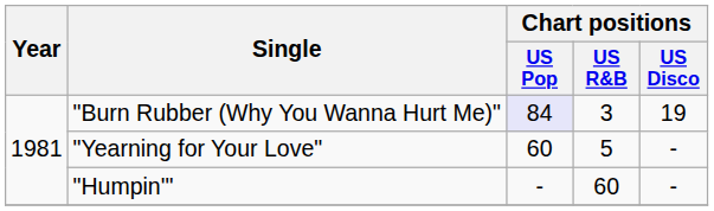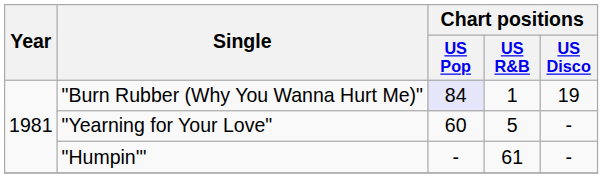"Burn Rubber (Why You Wanna Hurt Me)" | Chart positions / US R&B: 3 -> 1
"Humpin'" | Chart positions / US R&B: 60 -> 61
